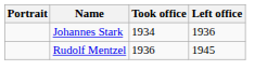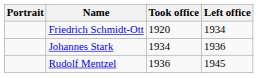+ row: Friedrich Schmidt-Ott | 1920 | 1934
